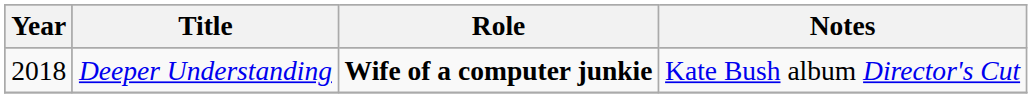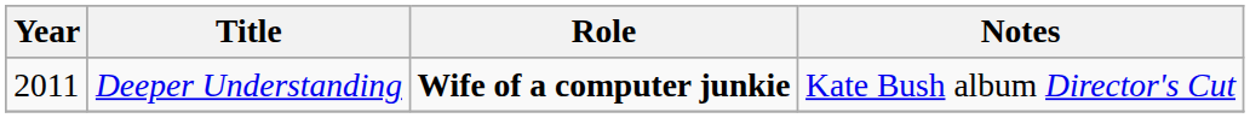Deeper Understanding | Year: 2018 -> 2011
